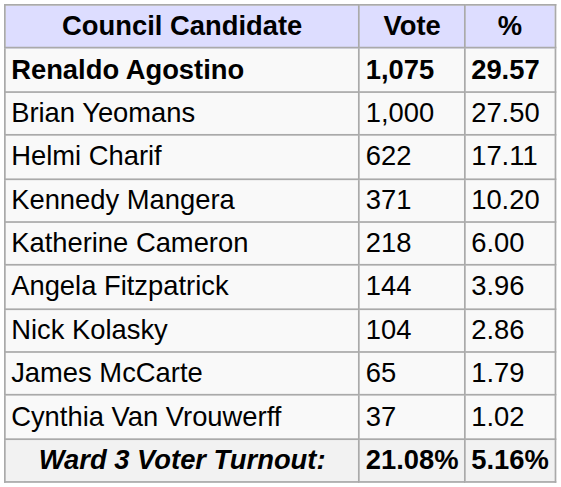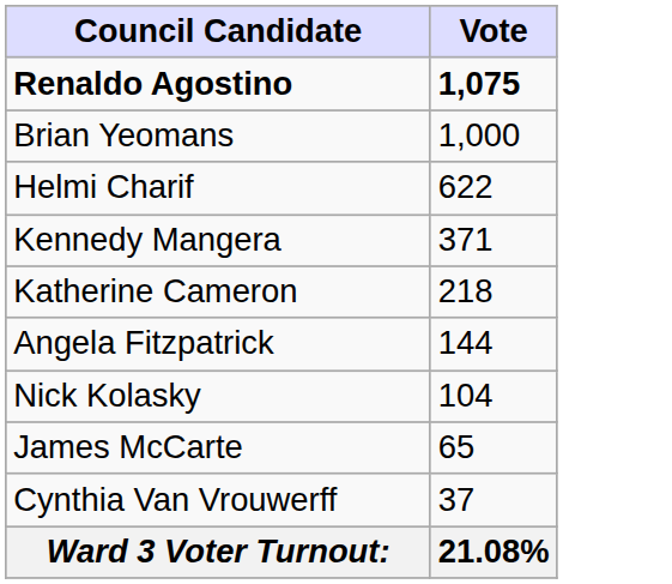- column: % | 29.57 | 27.50 | 17.11 | 10.20 | 6.00 | 3.96 | 2.86 | 1.79 | 1.02 | 5.16%
